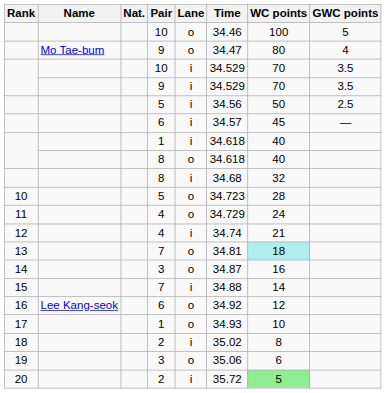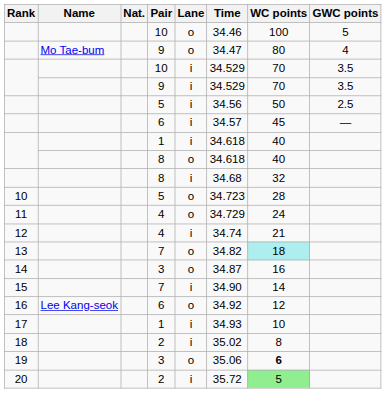13 | Time: 34.81 -> 34.82
15 | Time: 34.88 -> 34.90
17 | Lane: o -> i
19 | WC points: normal -> bold
